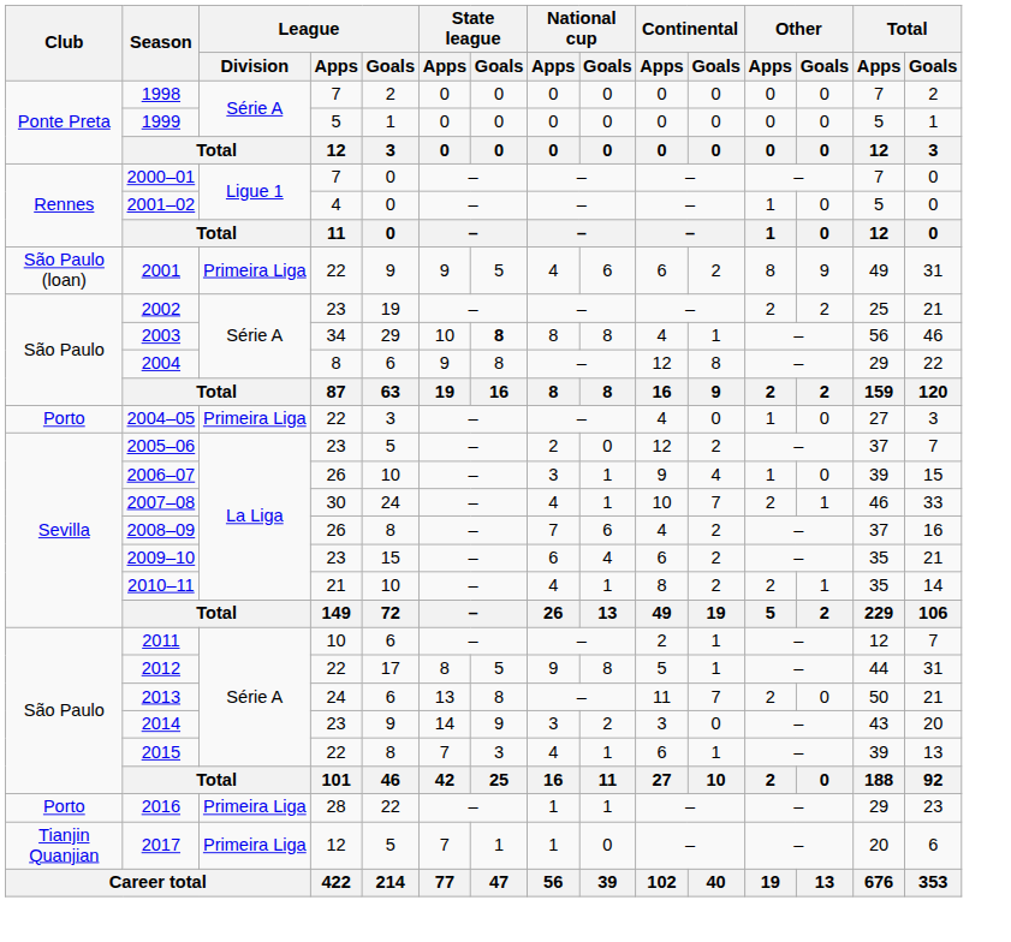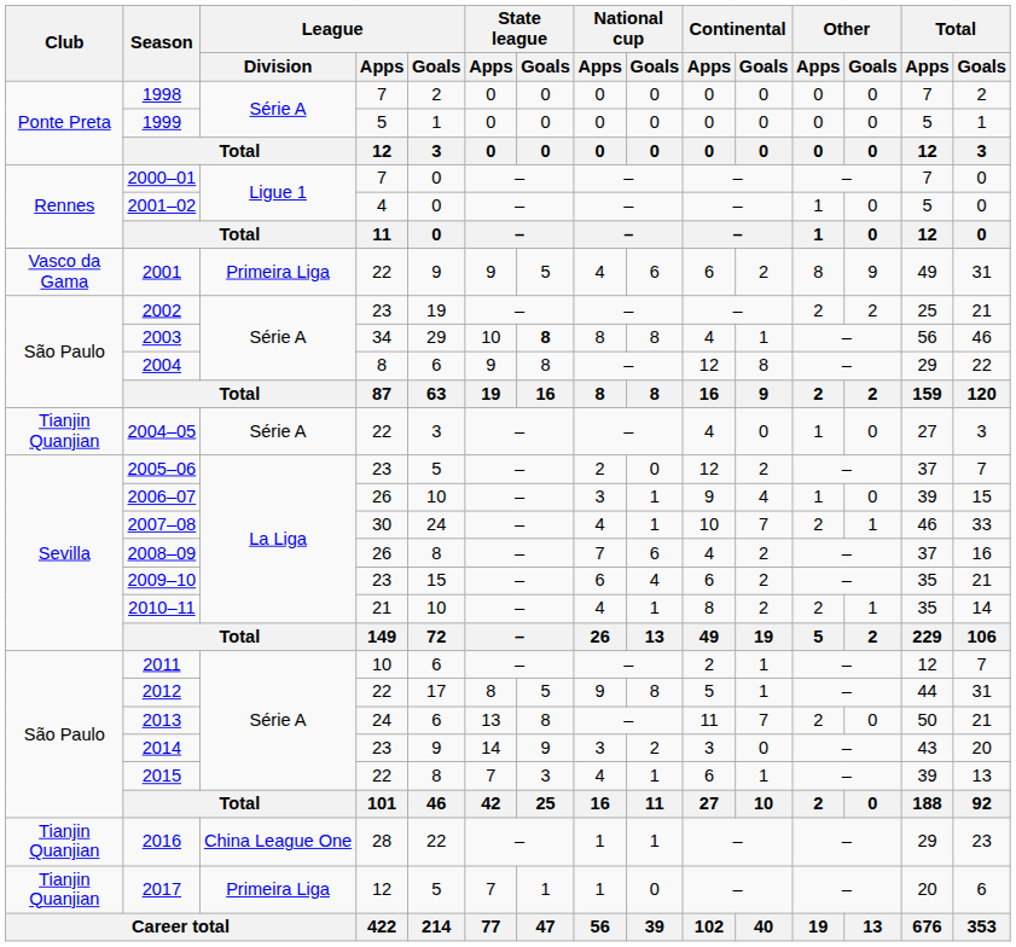2001 | Club: São Paulo (loan) -> Vasco da Gama
2004–05 | Club: Porto -> Tianjin Quanjian
2004–05 | League / Division: Primeira Liga -> Série A
2016 | Club: Porto -> Tianjin Quanjian
2016 | League / Division: Primeira Liga -> China League One
